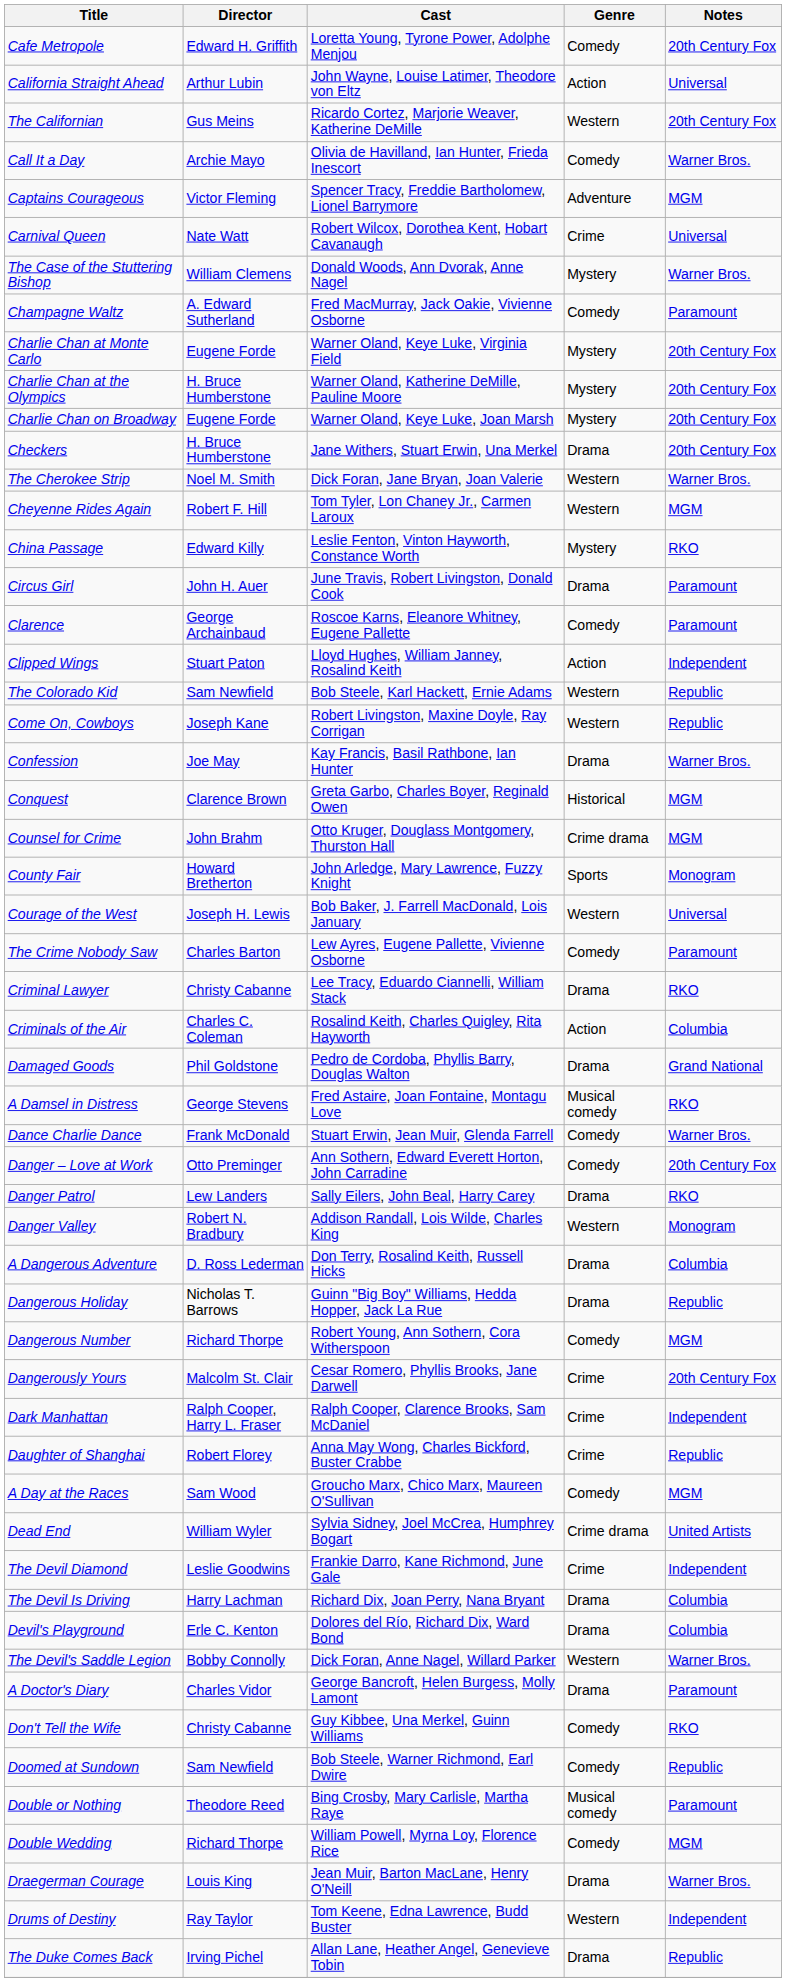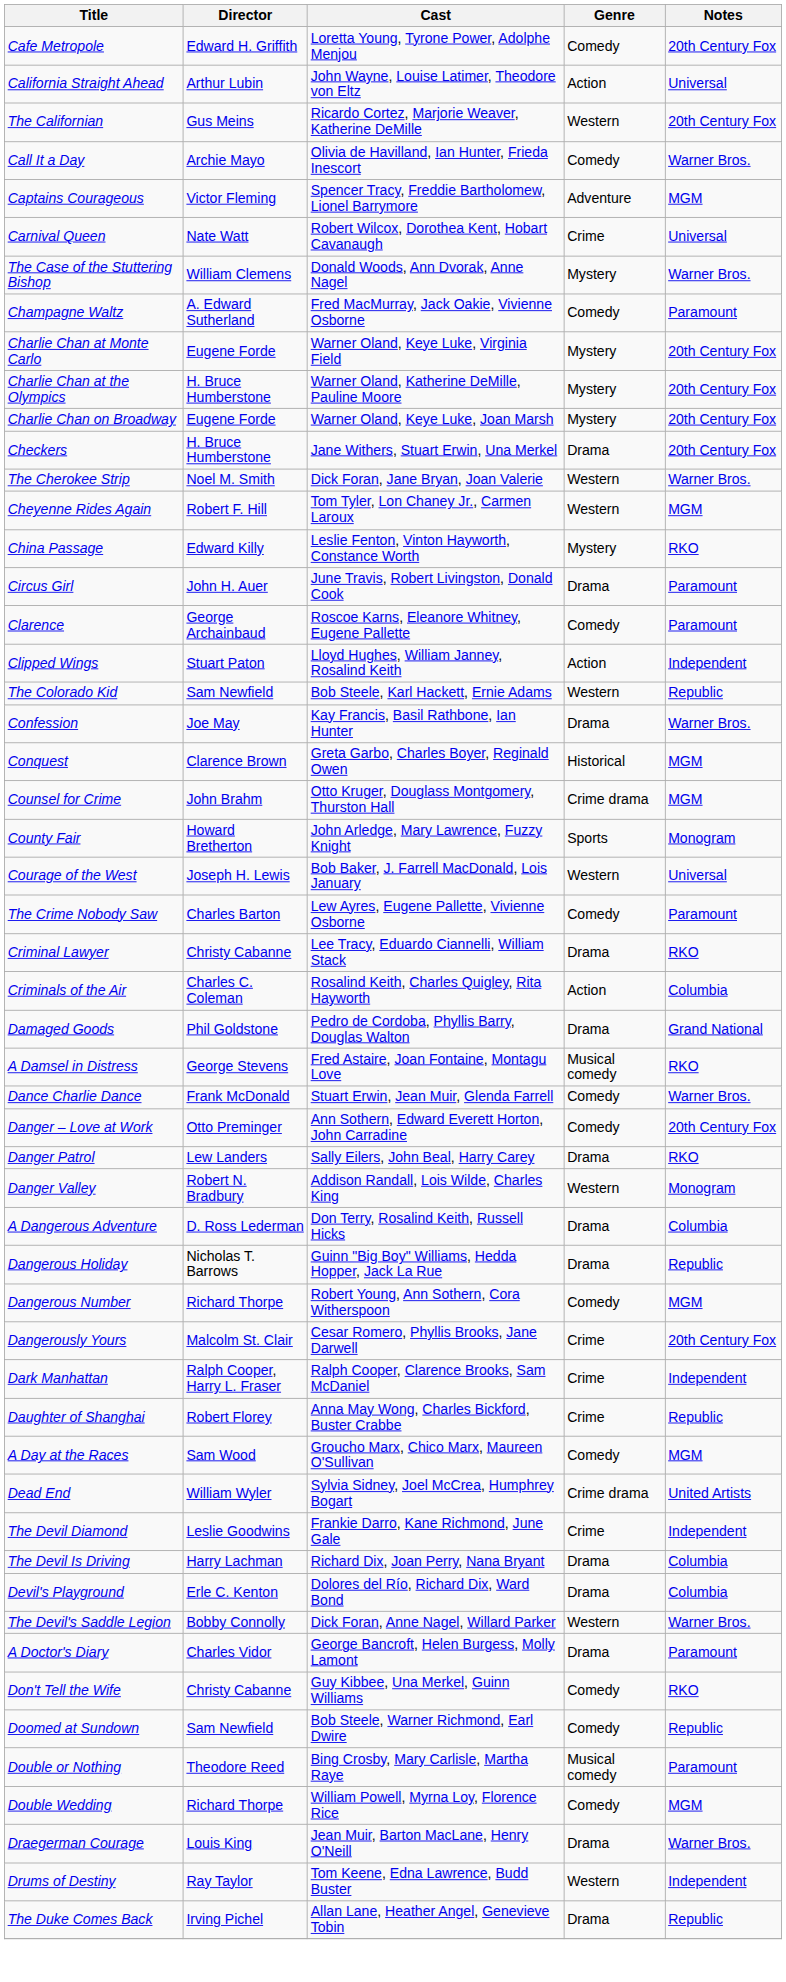- row: Come On, Cowboys | Joseph Kane | Robert Livingston, Maxine Doyle, Ray Corrigan | Western | Republic
